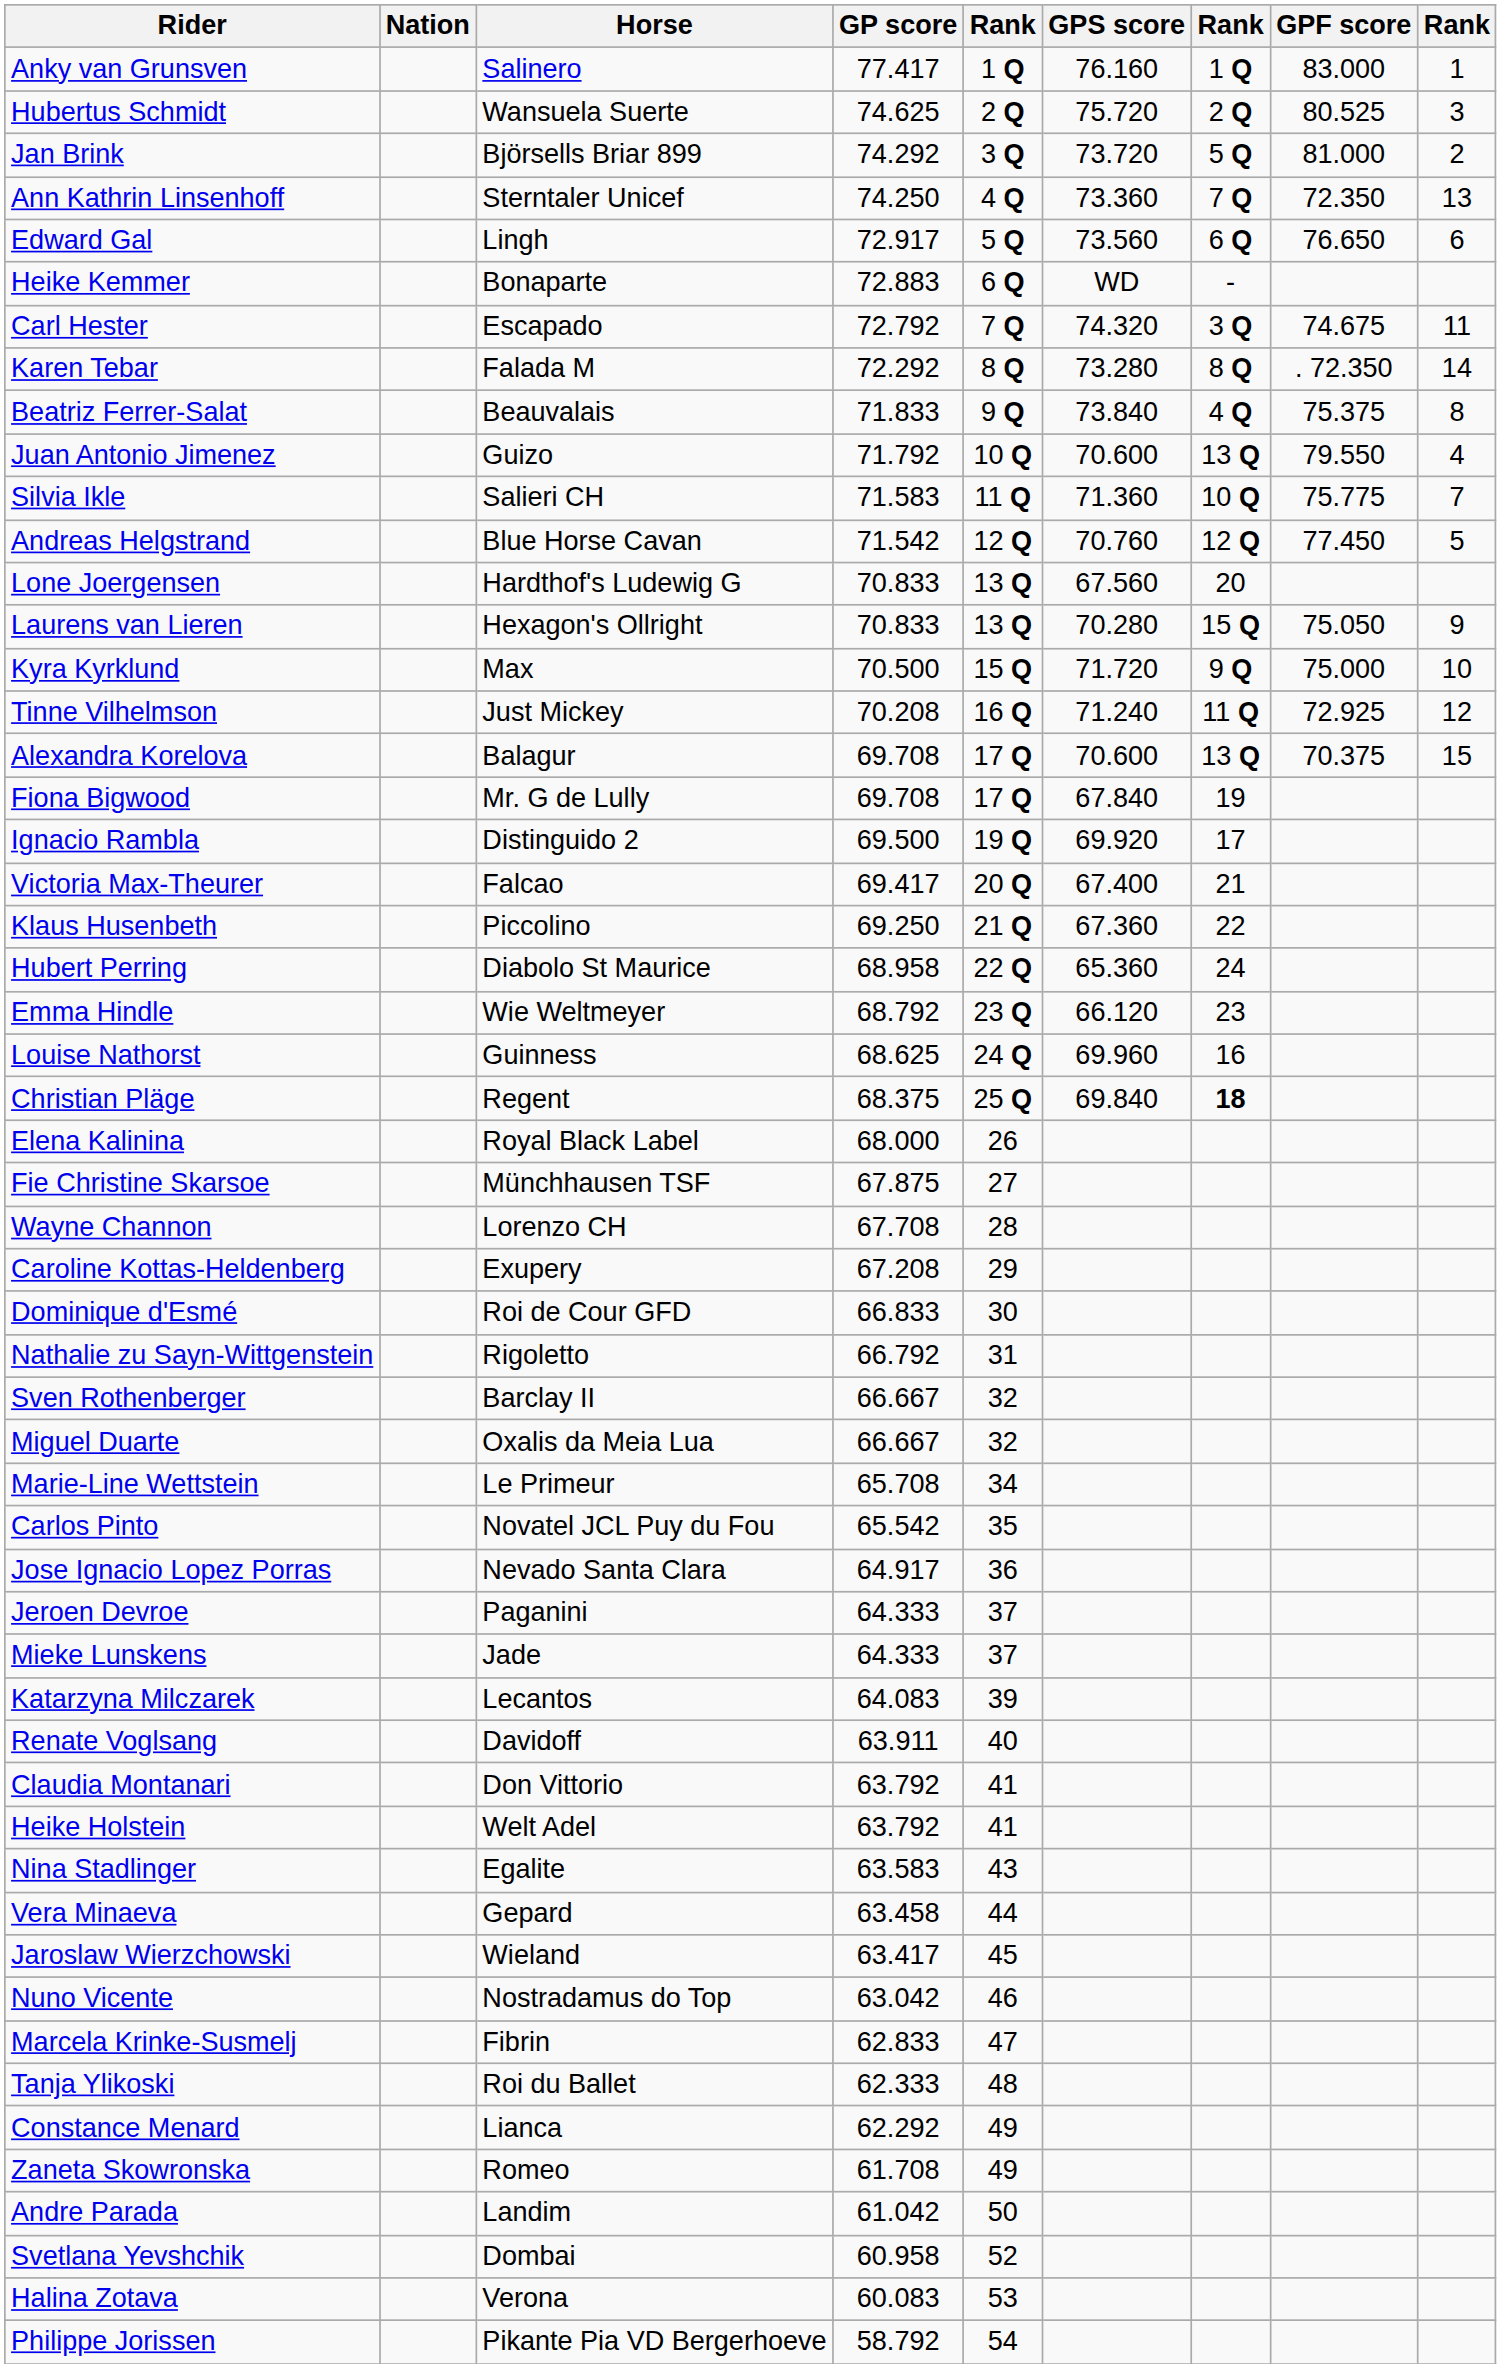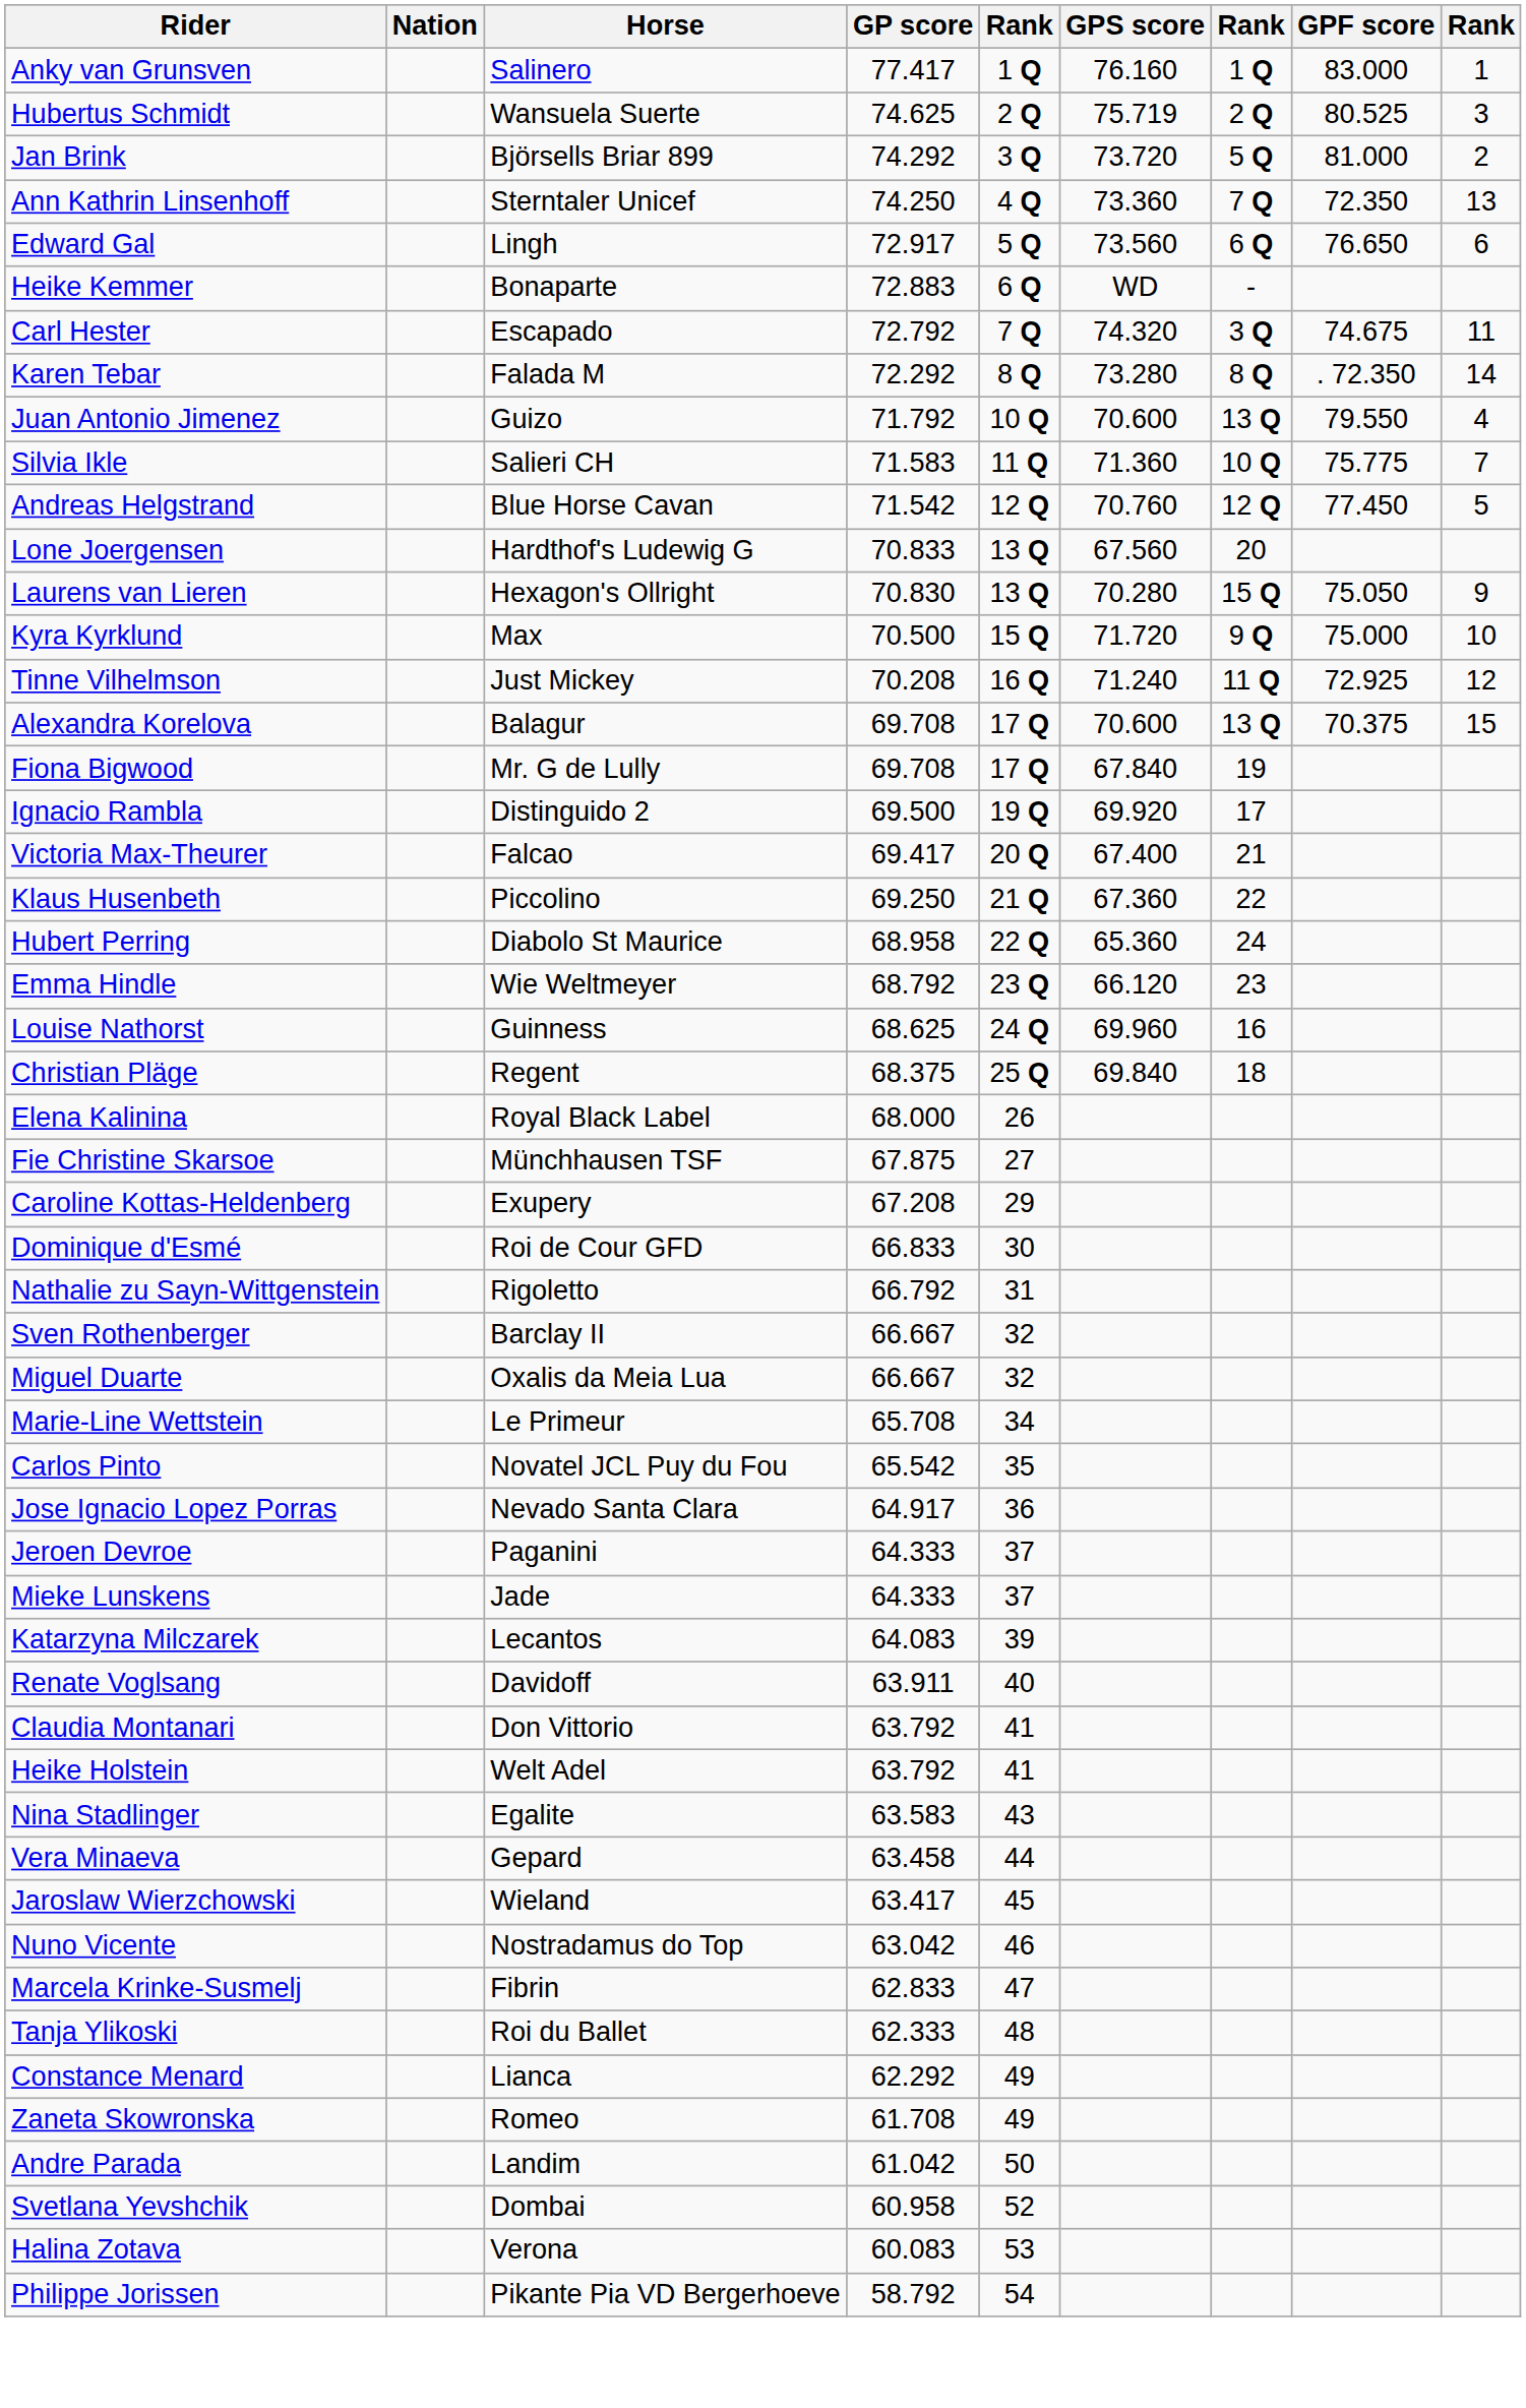Hubertus Schmidt | GPS score: 75.720 -> 75.719
- row: Beatriz Ferrer-Salat | Beauvalais | 71.833 | 9 Q | 73.840 | 4 Q | 75.375 | 8
Laurens van Lieren | GP score: 70.833 -> 70.830
Christian Pläge | column 7: bold -> normal
- row: Wayne Channon | Lorenzo CH | 67.708 | 28
